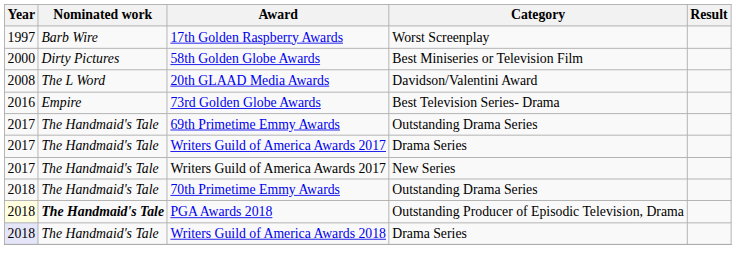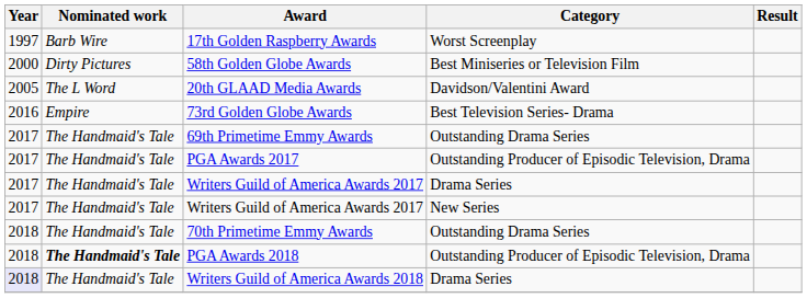20th GLAAD Media Awards | Year: 2008 -> 2005
+ row: 2017 | The Handmaid's Tale | PGA Awards 2017 | Outstanding Producer of Episodic Television, Drama
PGA Awards 2018 | Year: lightyellow background -> no background
